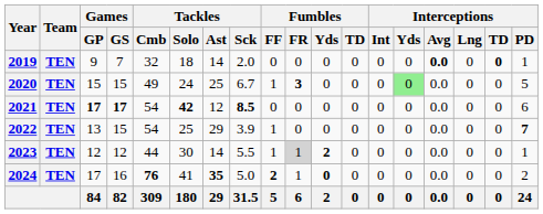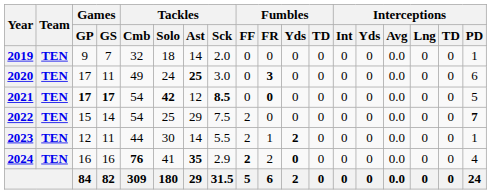2019 | Interceptions / Avg: bold -> normal
2019 | Interceptions / TD: bold -> normal
2020 | Games / GP: 15 -> 17
2020 | Games / GS: 15 -> 11
2020 | Tackles / Ast: normal -> bold
2020 | Tackles / Sck: 6.7 -> 3.0
2020 | Fumbles / FF: 1 -> 0
2020 | Interceptions / Yds: lightgreen background -> no background
2020 | Interceptions / PD: 5 -> 6
2021 | Fumbles / FR: normal -> bold
2021 | Interceptions / PD: 6 -> 5
2022 | Games / GP: 13 -> 15
2022 | Games / GS: 15 -> 14
2022 | Tackles / Sck: 3.9 -> 7.5
2022 | Fumbles / FF: 1 -> 2
2023 | Games / GS: 12 -> 11
2023 | Fumbles / FF: 1 -> 2
2023 | Fumbles / FR: lightgrey background -> no background
2024 | Games / GP: 17 -> 16
2024 | Tackles / Sck: 5.0 -> 2.9
2024 | Fumbles / FR: 1 -> 2
2024 | Interceptions / PD: 2 -> 4
